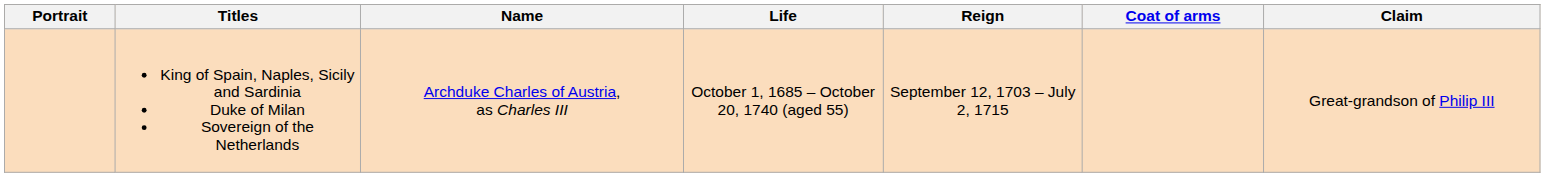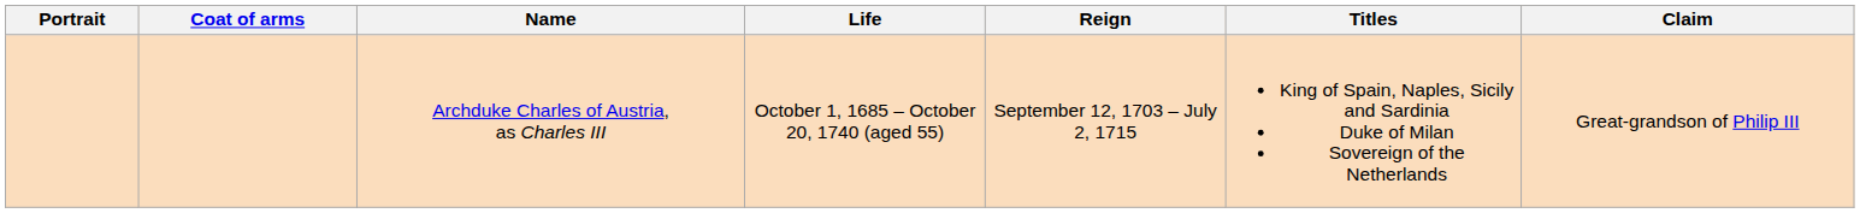columns swapped: Coat of arms <-> Titles
